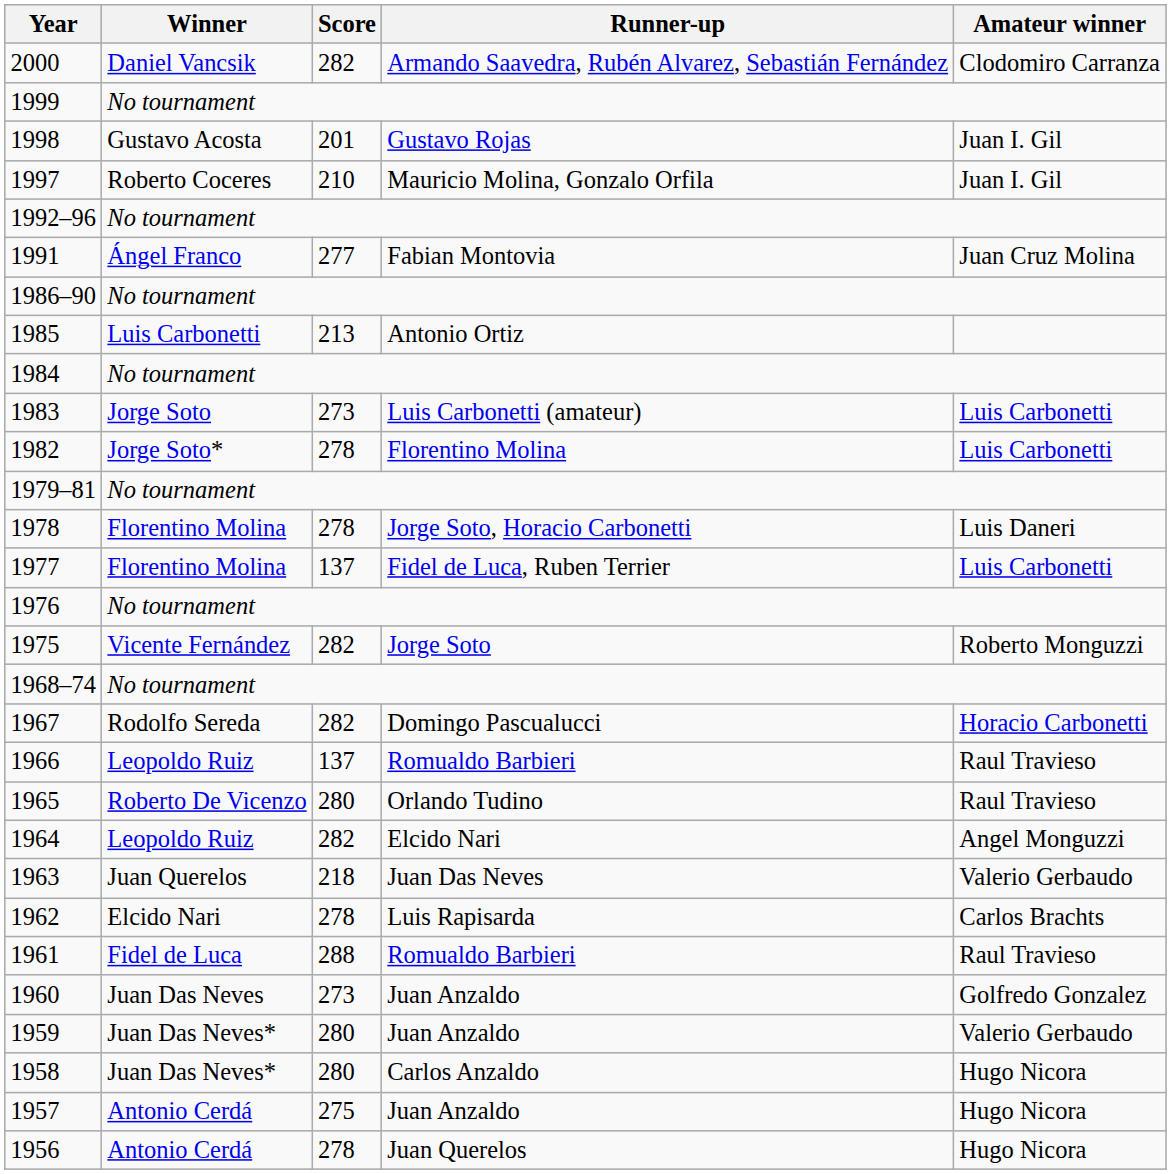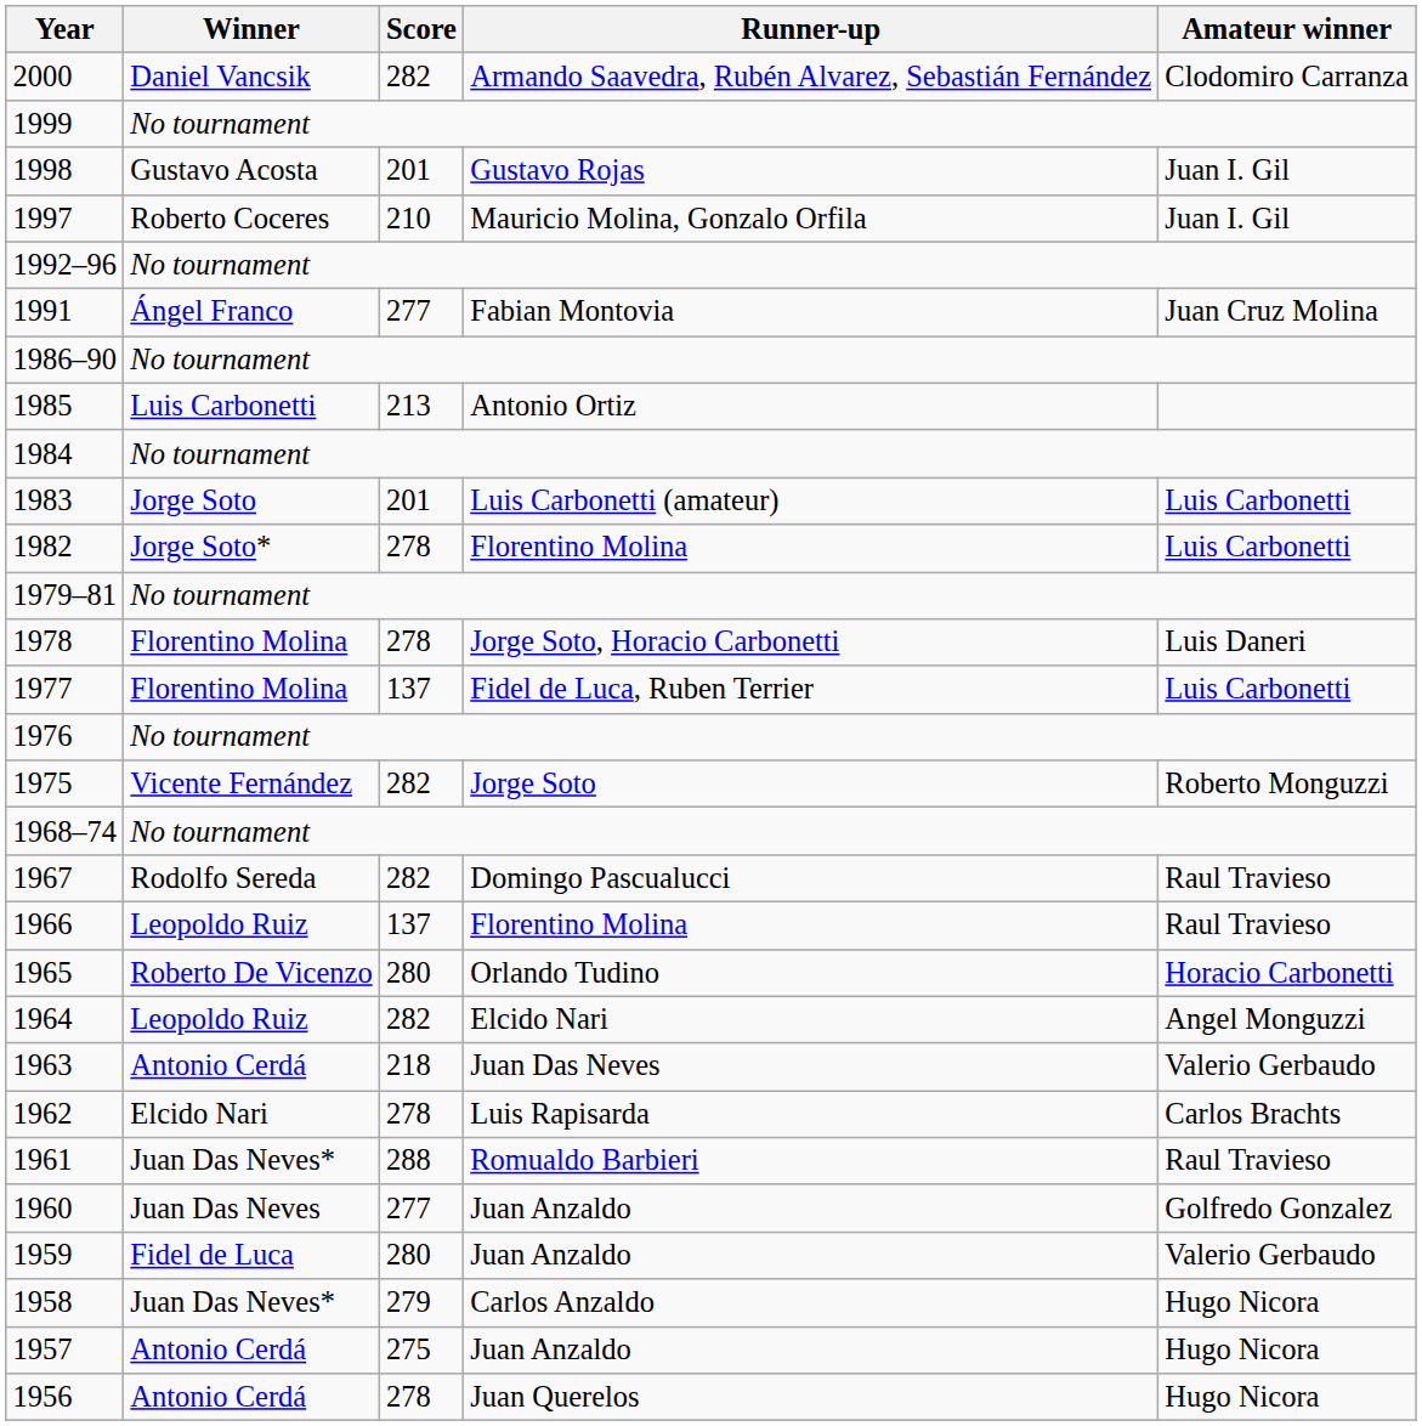1983 | Score: 273 -> 201
1967 | Amateur winner: Horacio Carbonetti -> Raul Travieso
1966 | Runner-up: Romualdo Barbieri -> Florentino Molina
1965 | Amateur winner: Raul Travieso -> Horacio Carbonetti
1963 | Winner: Juan Querelos -> Antonio Cerdá
1961 | Winner: Fidel de Luca -> Juan Das Neves*
1960 | Score: 273 -> 277
1959 | Winner: Juan Das Neves* -> Fidel de Luca
1958 | Score: 280 -> 279
